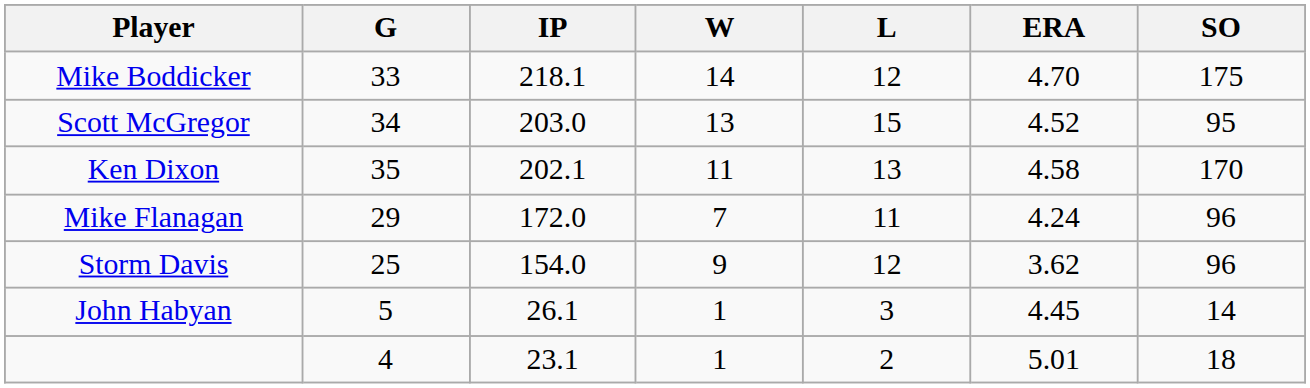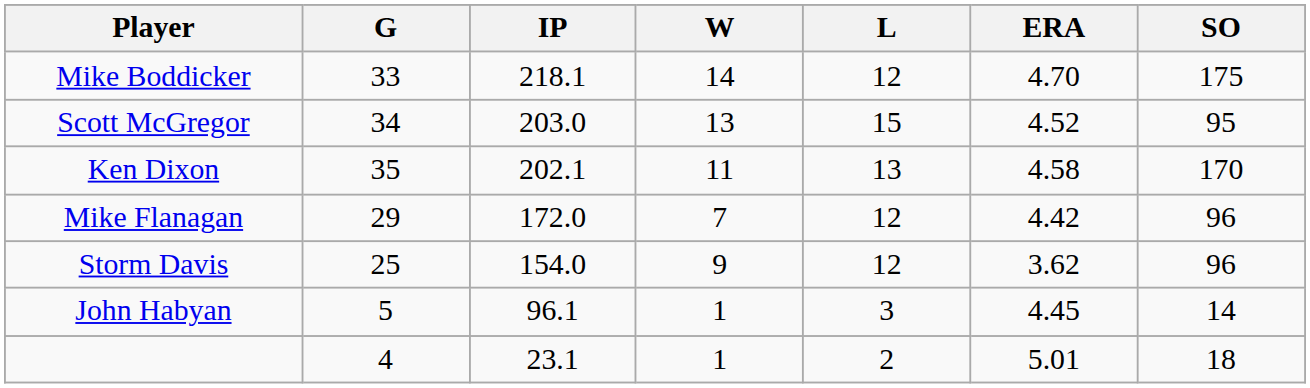Mike Flanagan | L: 11 -> 12
Mike Flanagan | ERA: 4.24 -> 4.42
John Habyan | IP: 26.1 -> 96.1
